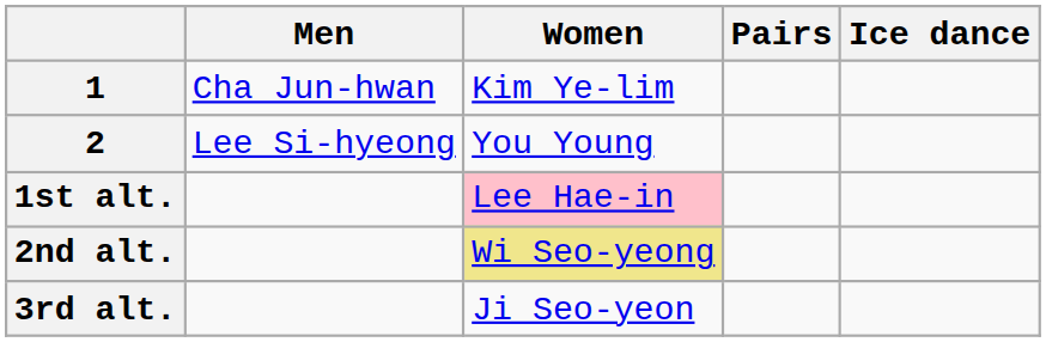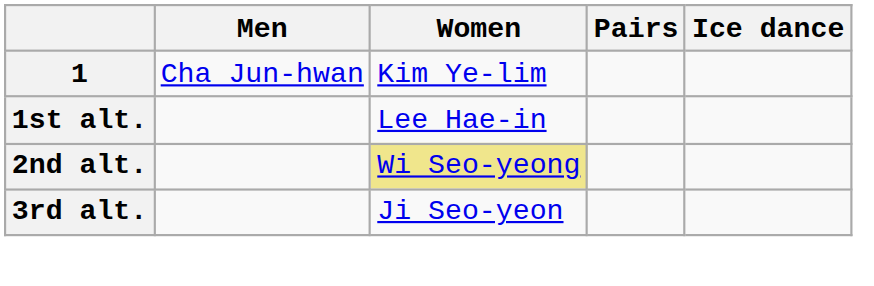- row: 2 | Lee Si-hyeong | You Young
1st alt. | Women: pink background -> no background
